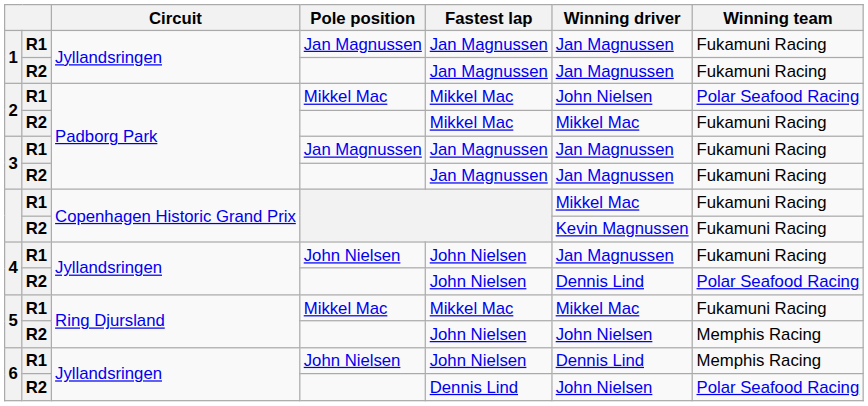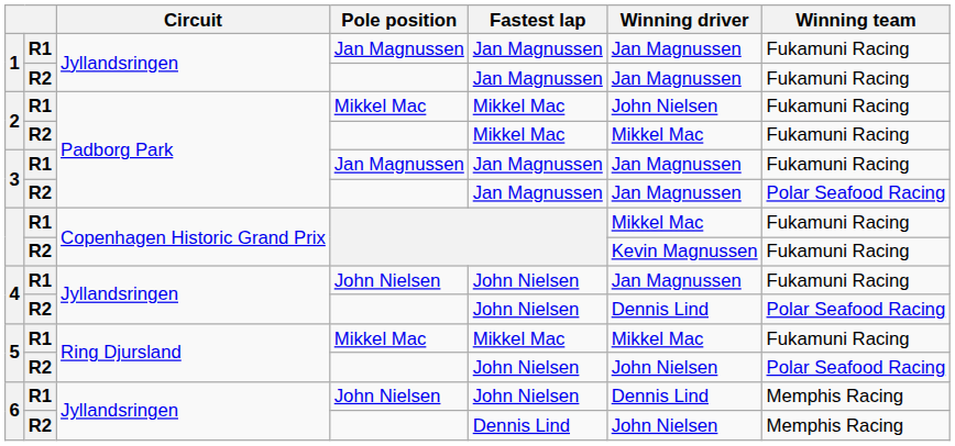2 / R1 | Winning team: Polar Seafood Racing -> Fukamuni Racing
3 / R2 | Winning team: Fukamuni Racing -> Polar Seafood Racing
5 / R2 | Winning team: Memphis Racing -> Polar Seafood Racing
6 / R2 | Winning team: Polar Seafood Racing -> Memphis Racing
